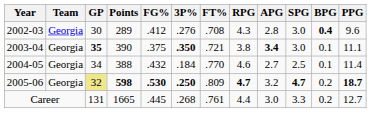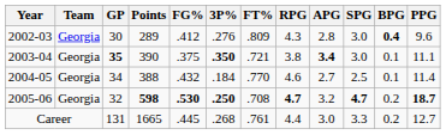2002-03 | FT%: .708 -> .809
2005-06 | GP: khaki background -> no background
2005-06 | FT%: .809 -> .708
